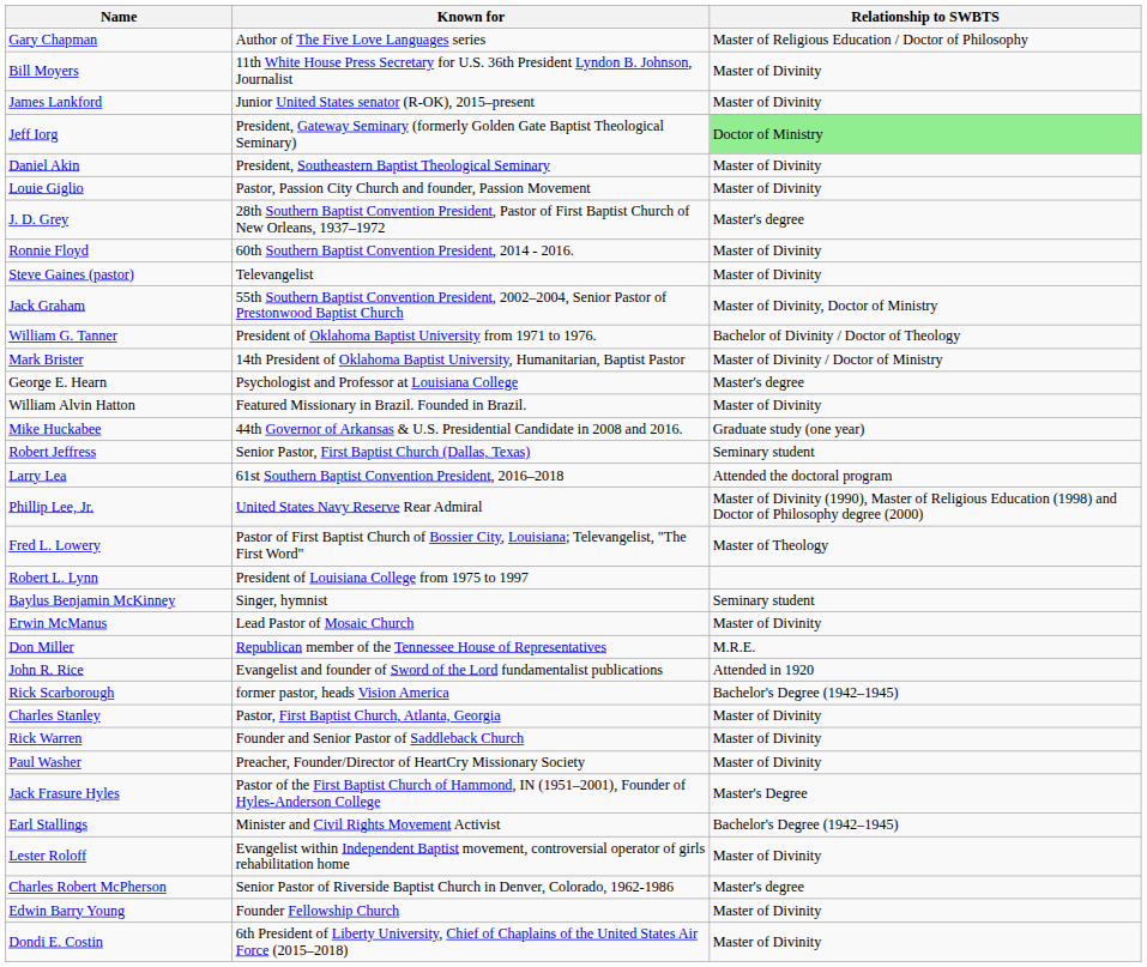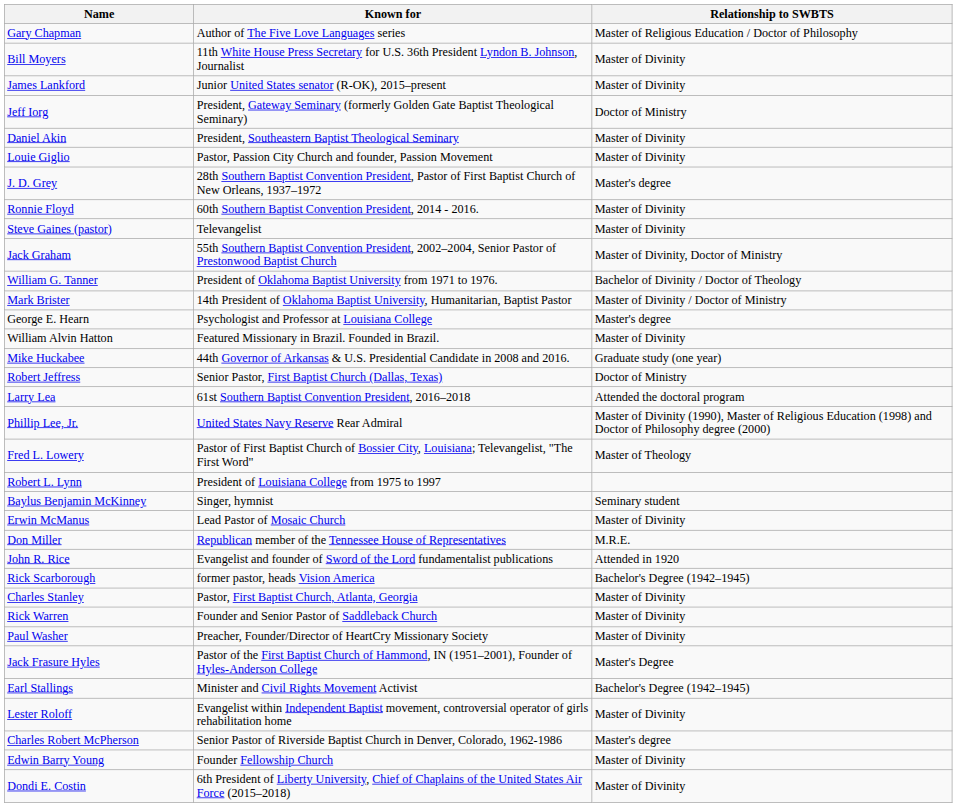Jeff Iorg | Relationship to SWBTS: lightgreen background -> no background
Robert Jeffress | Relationship to SWBTS: Seminary student -> Doctor of Ministry
